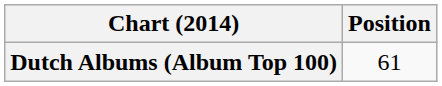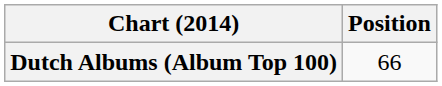Dutch Albums (Album Top 100) | Position: 61 -> 66
